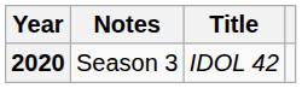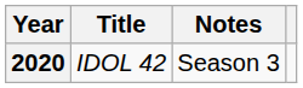columns swapped: Title <-> Notes
